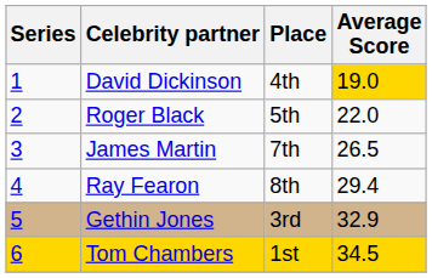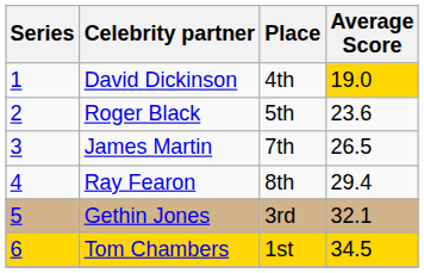Roger Black | Average Score: 22.0 -> 23.6
Gethin Jones | Average Score: 32.9 -> 32.1
